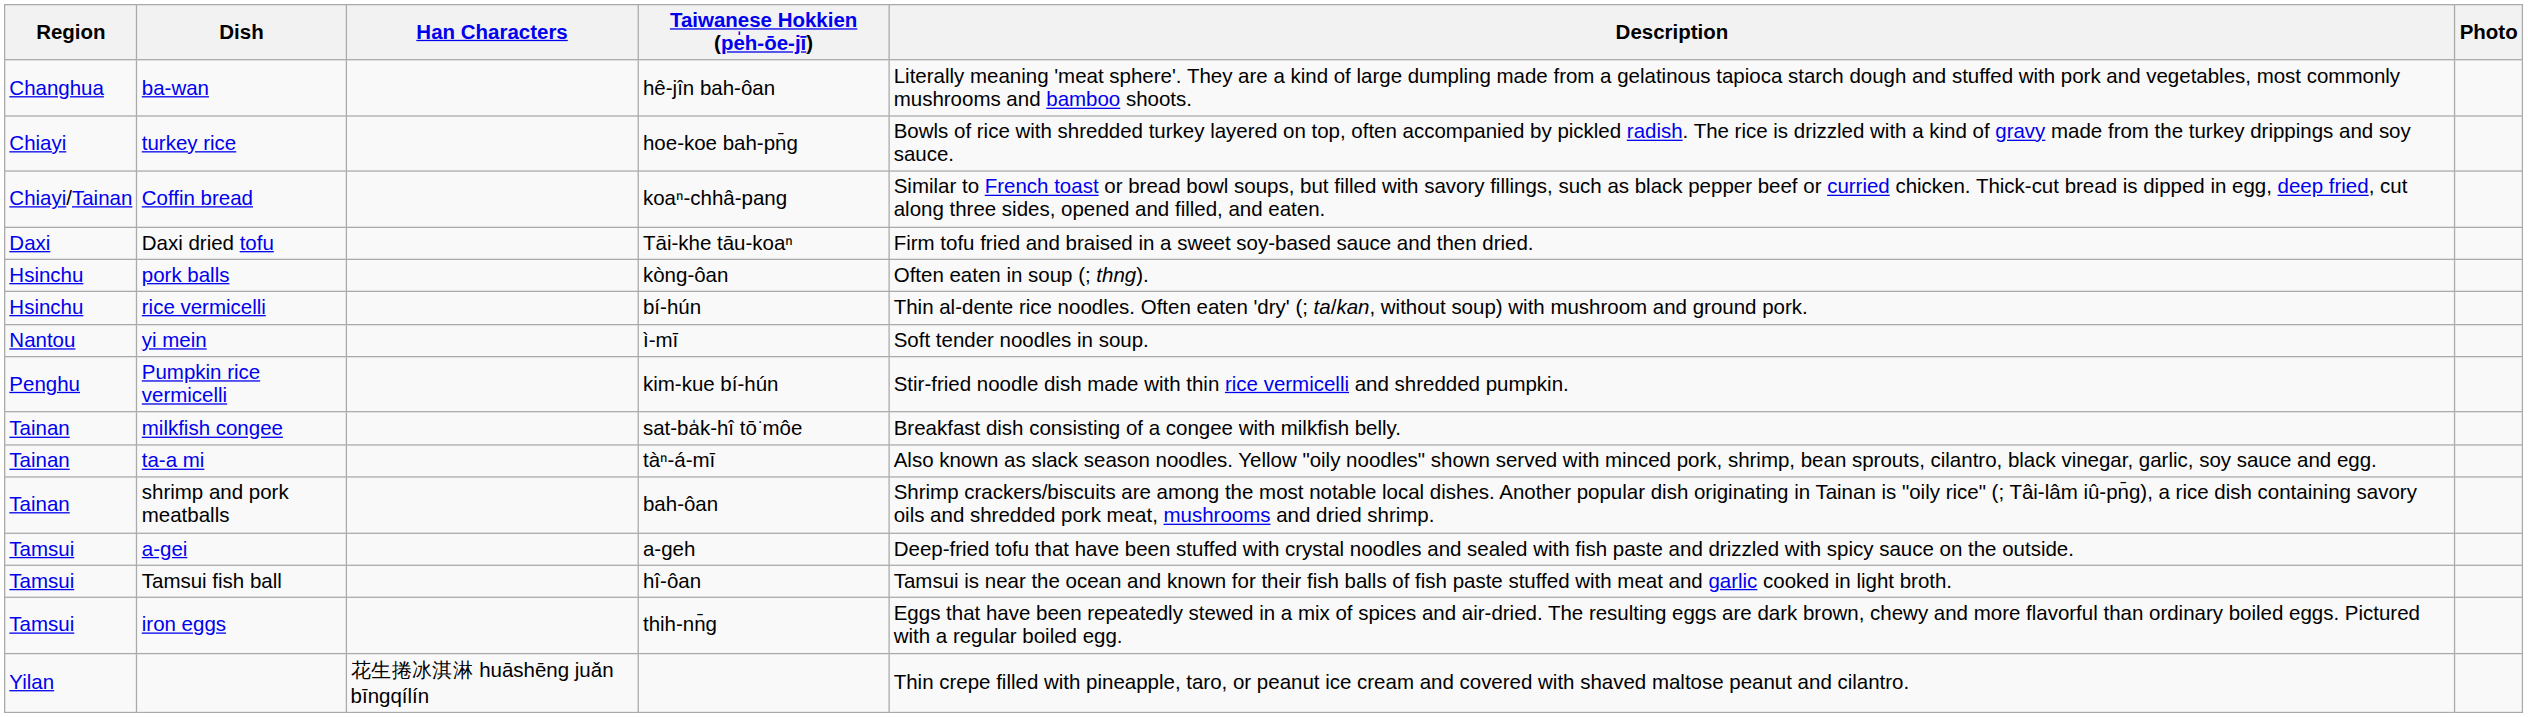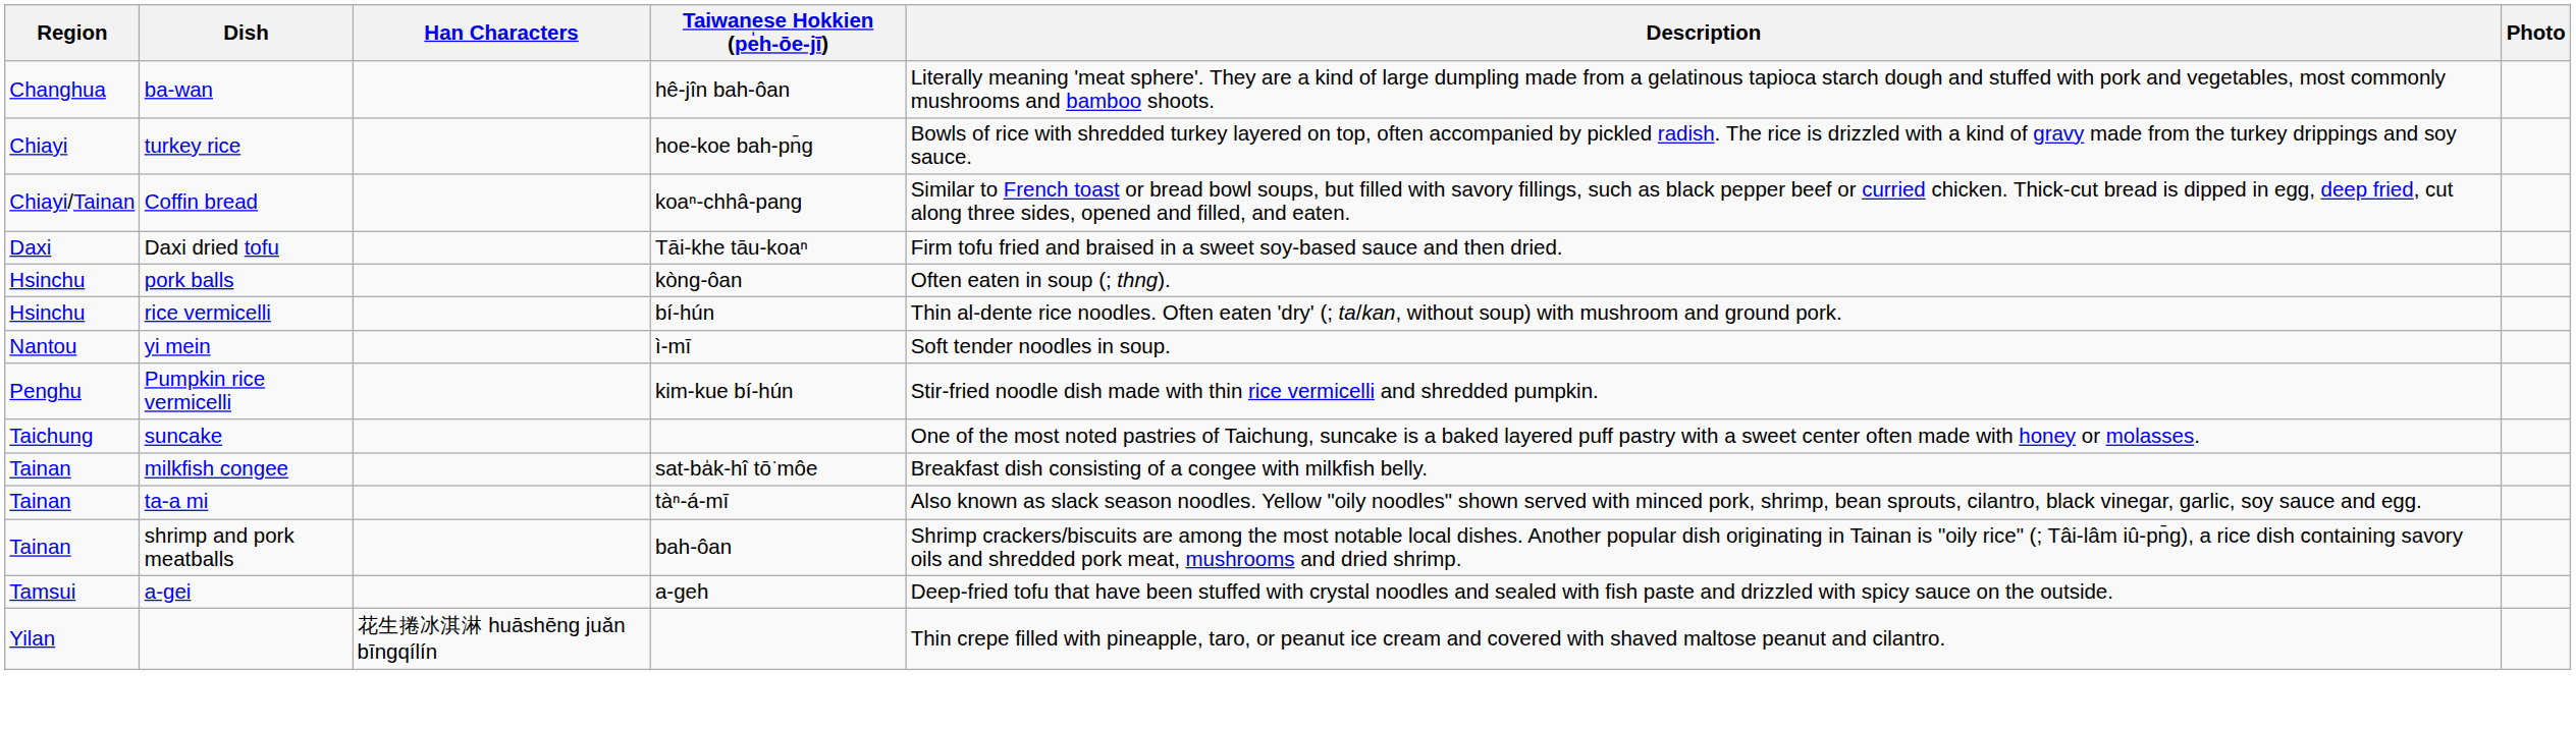+ row: Taichung | suncake | One of the most noted pastries of Taichung, suncake is a baked layered puff pastry with a sweet center often made with honey or molasses.
- row: Tamsui | Tamsui fish ball | hî-ôan | Tamsui is near the ocean and known for their fish balls of fish paste stuffed with meat and garlic cooked in light broth.
- row: Tamsui | iron eggs | thih-nn̄g | Eggs that have been repeatedly stewed in a mix of spices and air-dried. The resulting eggs are dark brown, chewy and more flavorful than ordinary boiled eggs. Pictured with a regular boiled egg.
